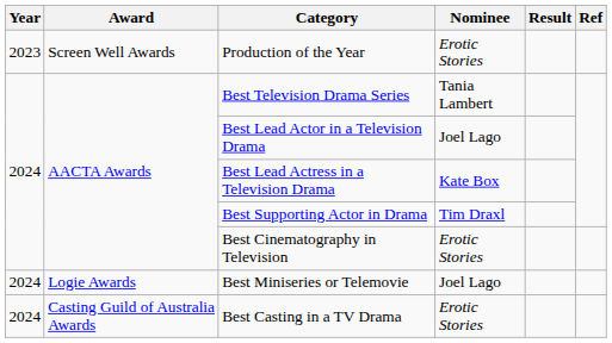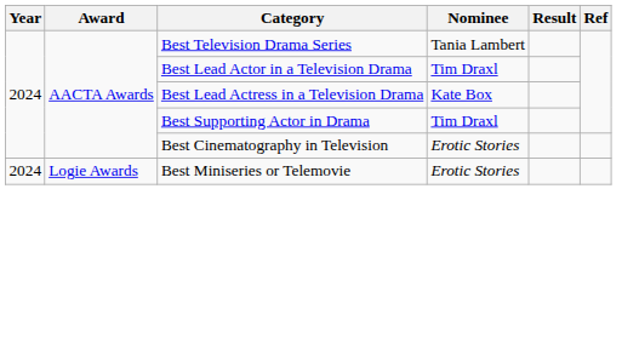- row: 2023 | Screen Well Awards | Production of the Year | Erotic Stories
Best Lead Actor in a Television Drama | Nominee: Joel Lago -> Tim Draxl
Best Miniseries or Telemovie | Nominee: Joel Lago -> Erotic Stories
- row: 2024 | Casting Guild of Australia Awards | Best Casting in a TV Drama | Erotic Stories
